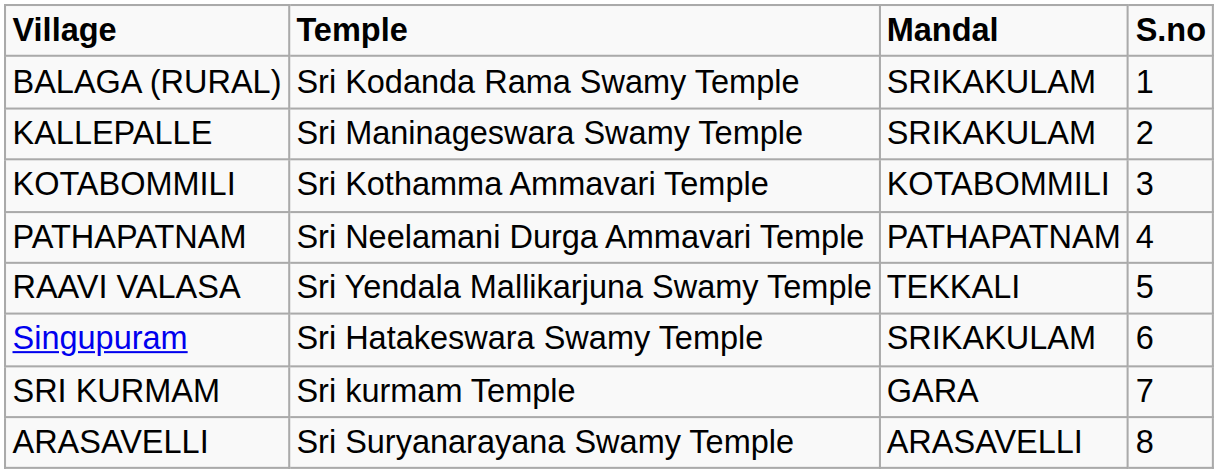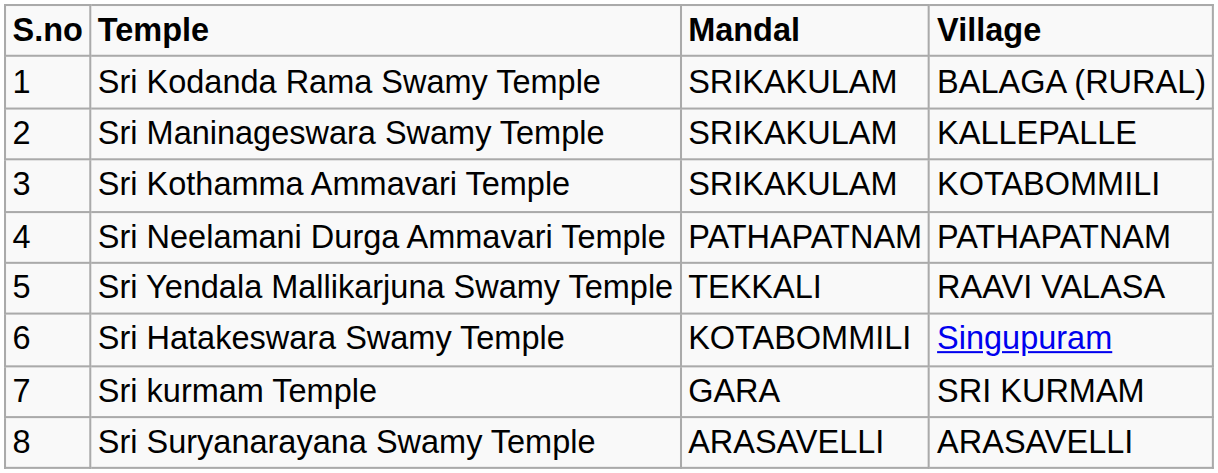columns swapped: S.no <-> Village
Sri Kothamma Ammavari Temple | Mandal: KOTABOMMILI -> SRIKAKULAM
Sri Hatakeswara Swamy Temple | Mandal: SRIKAKULAM -> KOTABOMMILI
